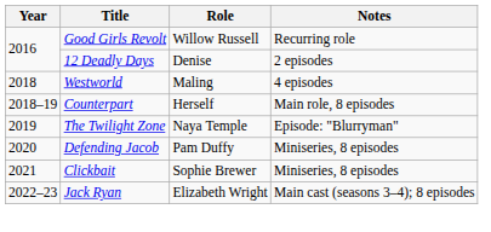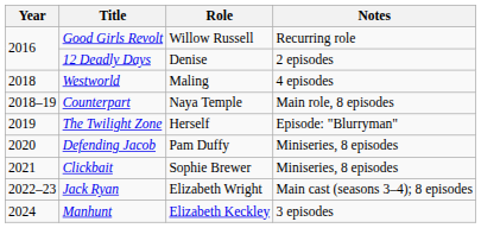Counterpart | Role: Herself -> Naya Temple
The Twilight Zone | Role: Naya Temple -> Herself
+ row: 2024 | Manhunt | Elizabeth Keckley | 3 episodes
